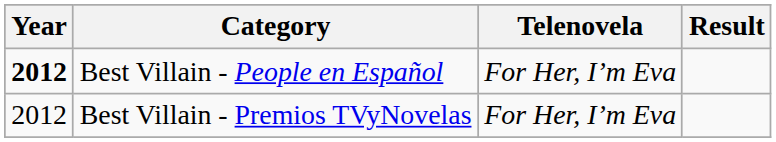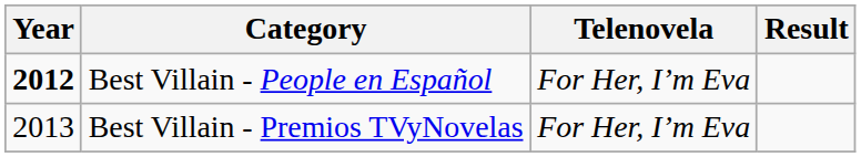Best Villain - Premios TVyNovelas | Year: 2012 -> 2013
